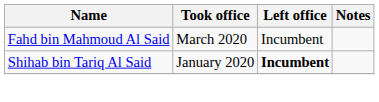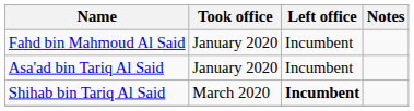Fahd bin Mahmoud Al Said | Took office: March 2020 -> January 2020
+ row: Asa'ad bin Tariq Al Said | January 2020 | Incumbent
Shihab bin Tariq Al Said | Took office: January 2020 -> March 2020
